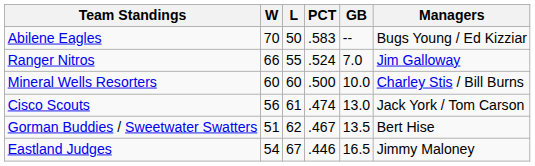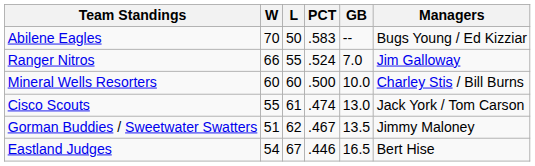Cisco Scouts | W: 56 -> 55
Gorman Buddies / Sweetwater Swatters | Managers: Bert Hise -> Jimmy Maloney
Eastland Judges | Managers: Jimmy Maloney -> Bert Hise
